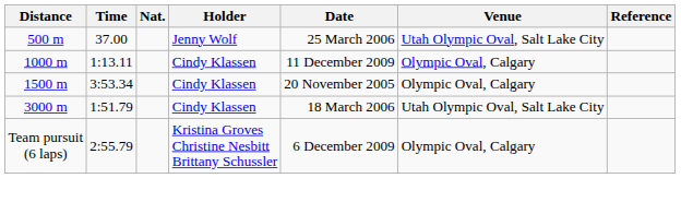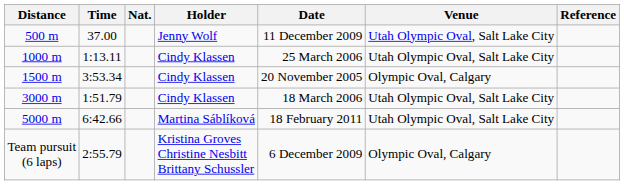500 m | Date: 25 March 2006 -> 11 December 2009
1000 m | Date: 11 December 2009 -> 25 March 2006
1000 m | Venue: Olympic Oval, Calgary -> Utah Olympic Oval, Salt Lake City
+ row: 5000 m | 6:42.66 | Martina Sáblíková | 18 February 2011 | Utah Olympic Oval, Salt Lake City
